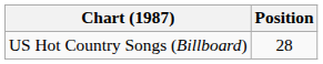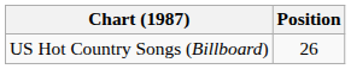US Hot Country Songs (Billboard) | Position: 28 -> 26
